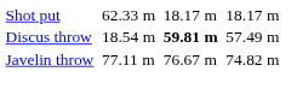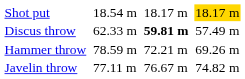Shot put | column 3: 62.33 m -> 18.54 m
Shot put | column 7: no background -> gold background
Discus throw | column 3: 18.54 m -> 62.33 m
+ row: Hammer throw | 78.59 m | 72.21 m | 69.26 m
